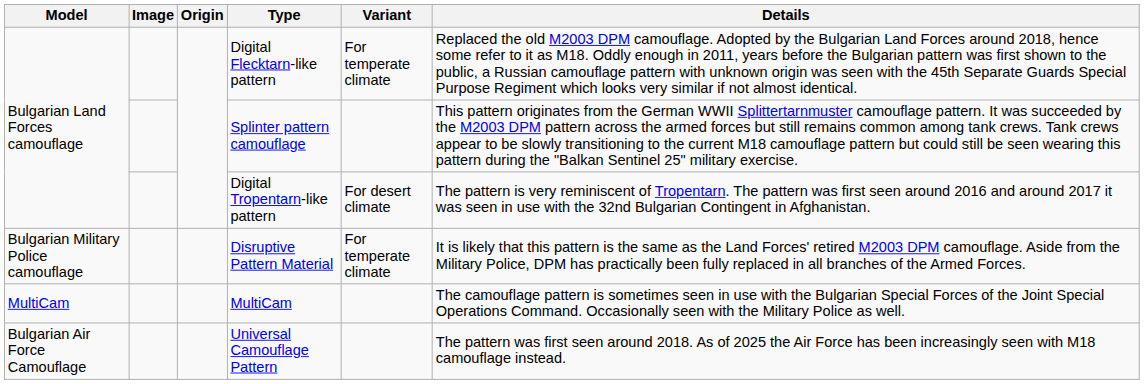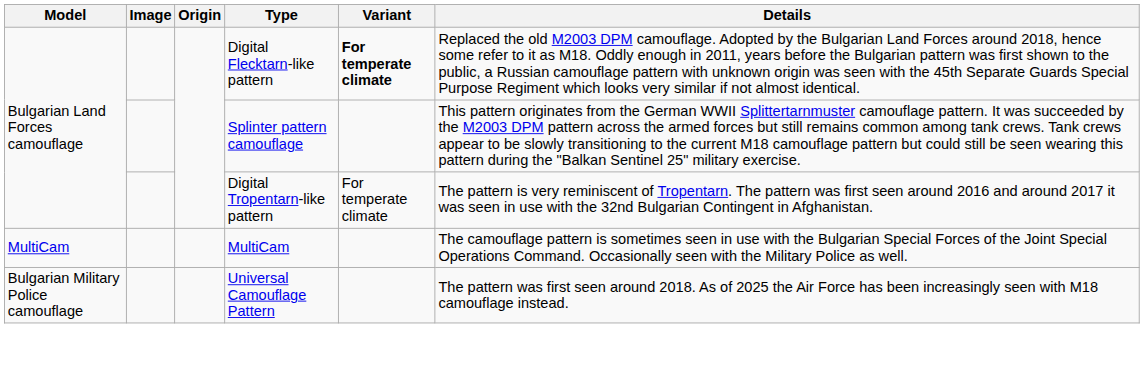Digital Flecktarn-like pattern | Variant: normal -> bold
Digital Tropentarn-like pattern | Variant: For desert climate -> For temperate climate
- row: Bulgarian Military Police camouflage | Disruptive Pattern Material | For temperate climate | It is likely that this pattern is the same as the Land Forces' retired M2003 DPM camouflage. Aside from the Military Police, DPM has practically been fully replaced in all branches of the Armed Forces.
Universal Camouflage Pattern | Model: Bulgarian Air Force Camouflage -> Bulgarian Military Police camouflage
